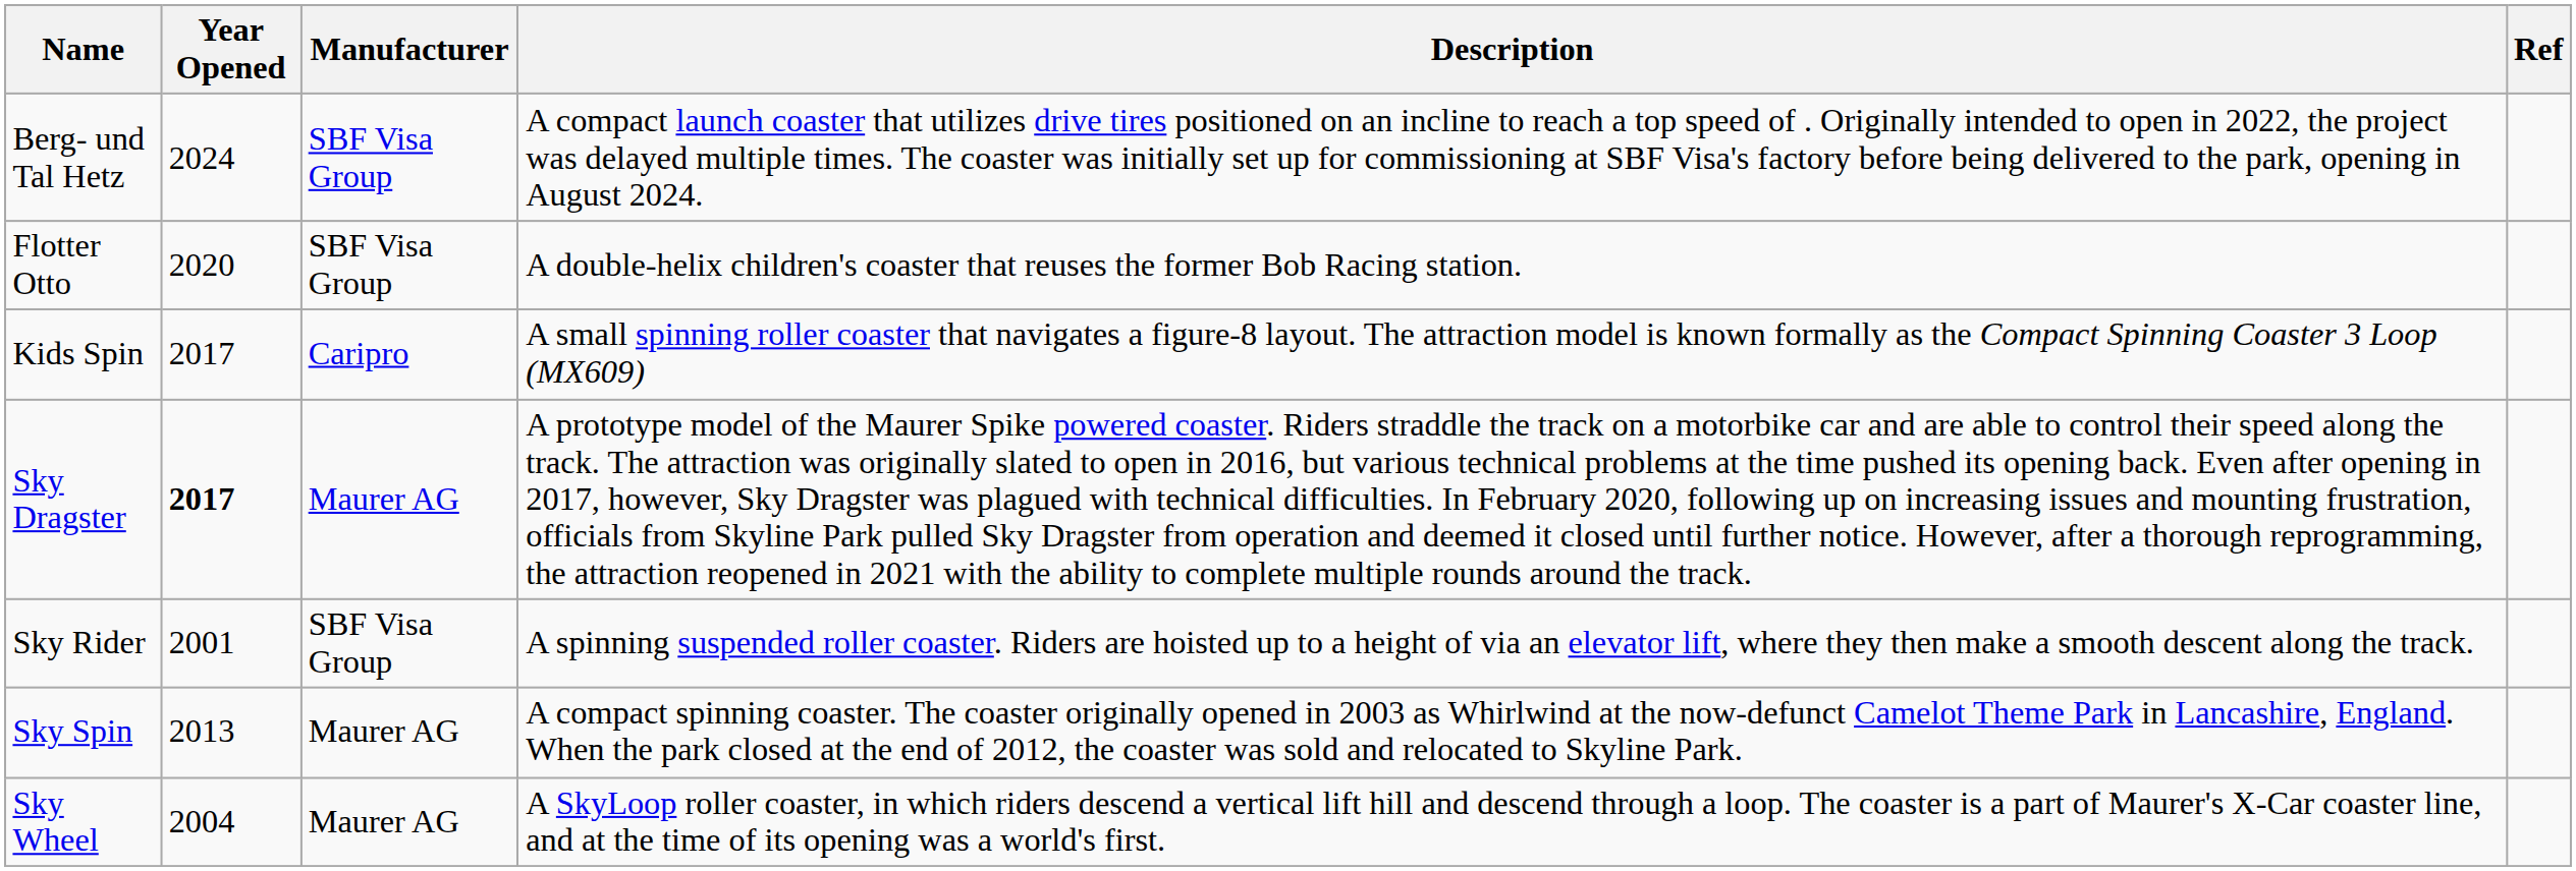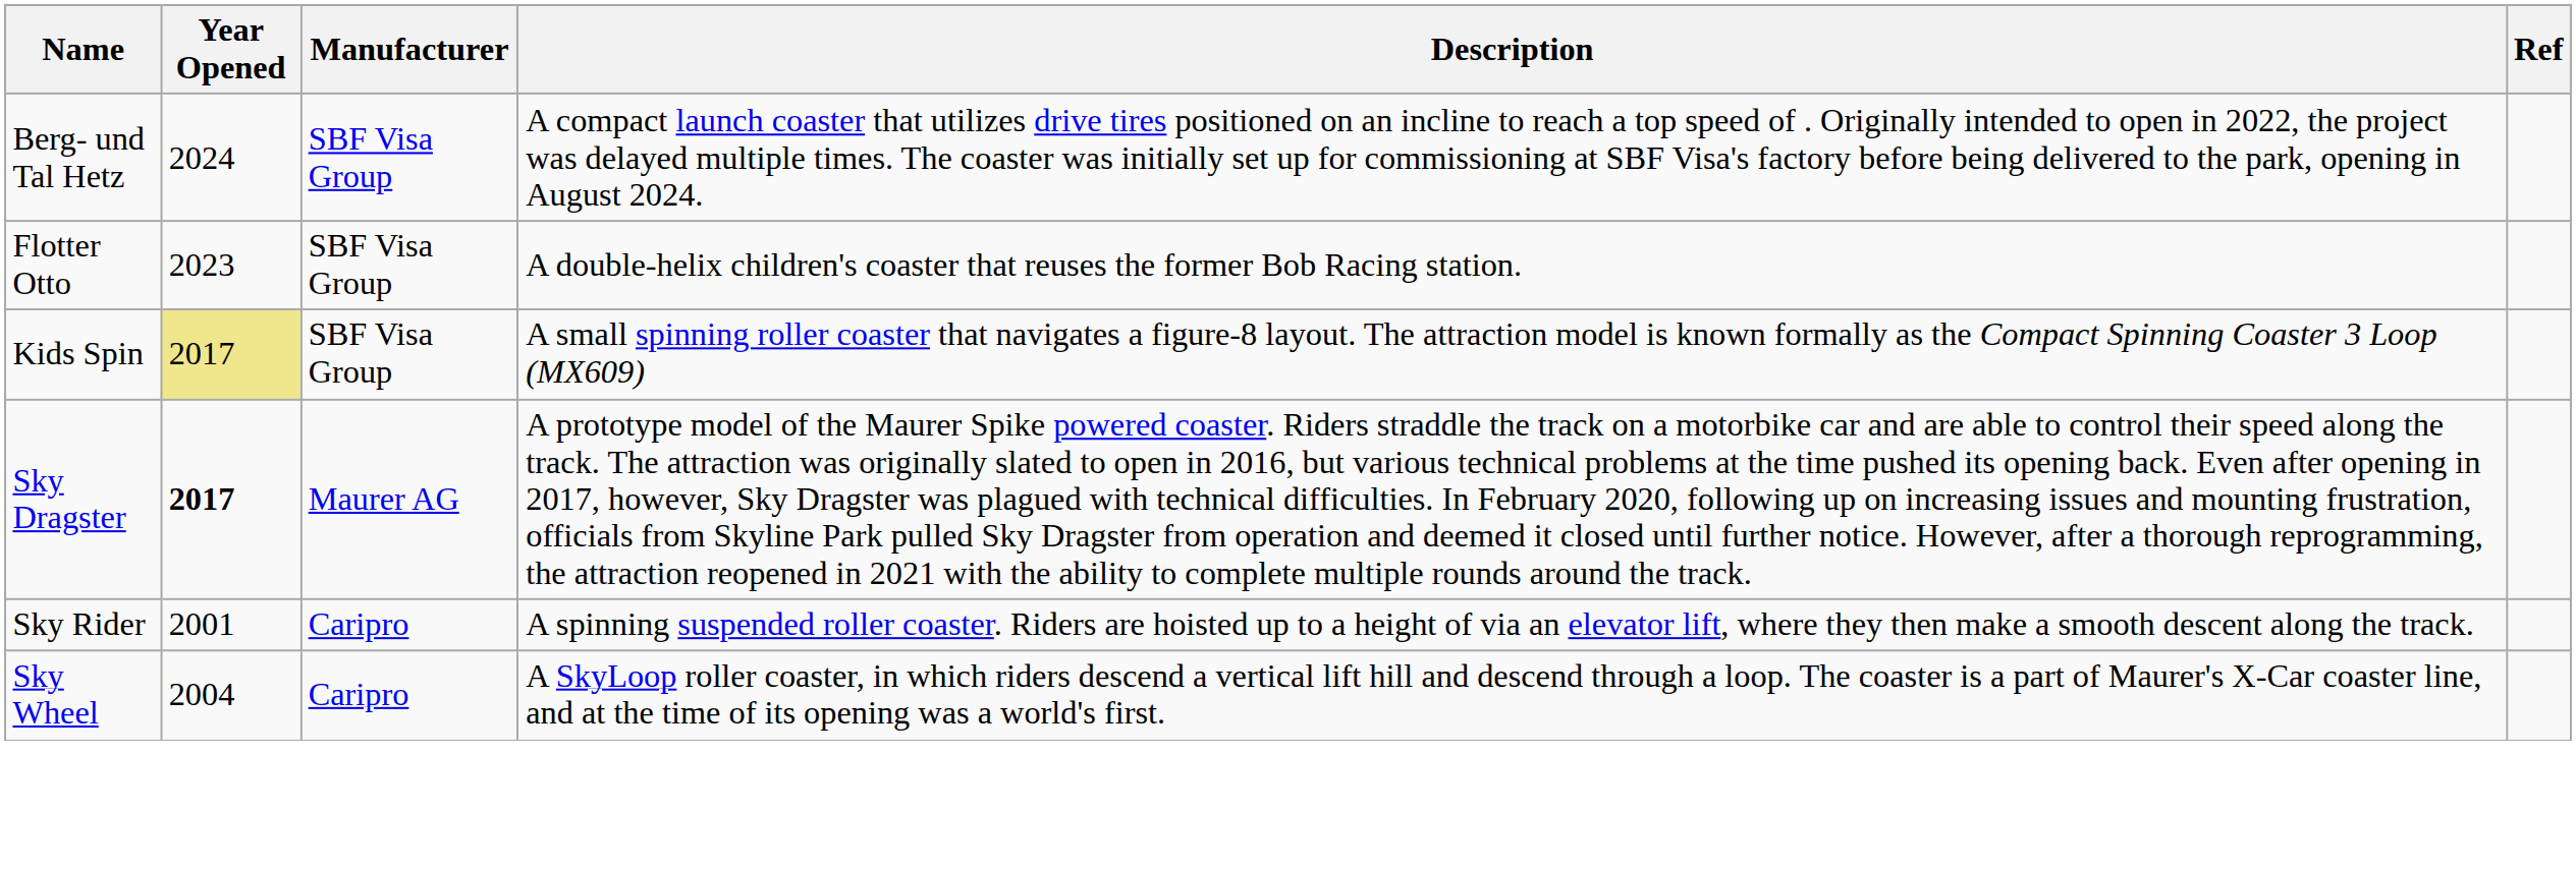Flotter Otto | Year Opened: 2020 -> 2023
Kids Spin | Year Opened: no background -> khaki background
Kids Spin | Manufacturer: Caripro -> SBF Visa Group
Sky Rider | Manufacturer: SBF Visa Group -> Caripro
- row: Sky Spin | 2013 | Maurer AG | A compact spinning coaster. The coaster originally opened in 2003 as Whirlwind at the now-defunct Camelot Theme Park in Lancashire, England. When the park closed at the end of 2012, the coaster was sold and relocated to Skyline Park.
Sky Wheel | Manufacturer: Maurer AG -> Caripro
